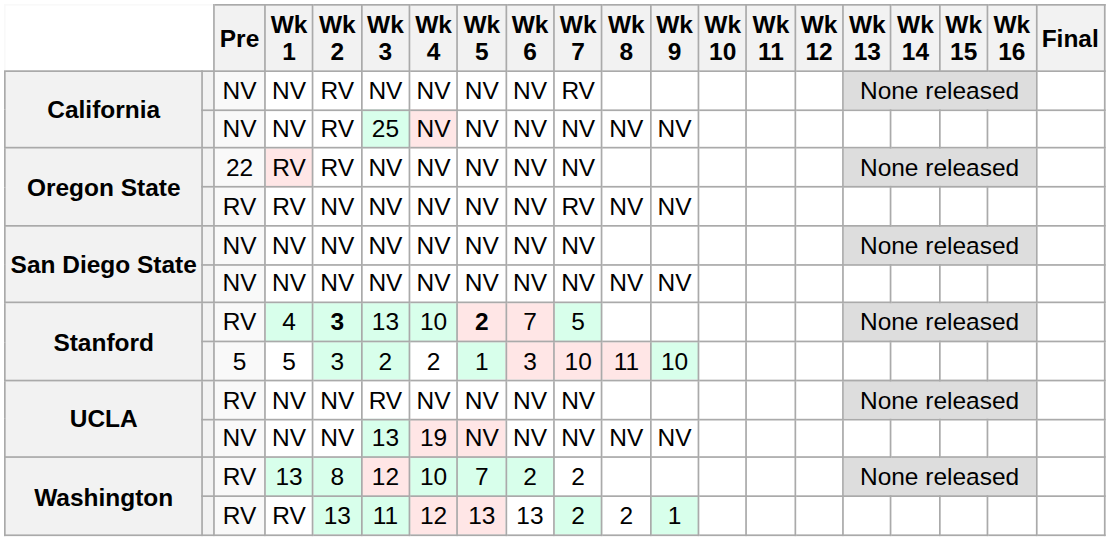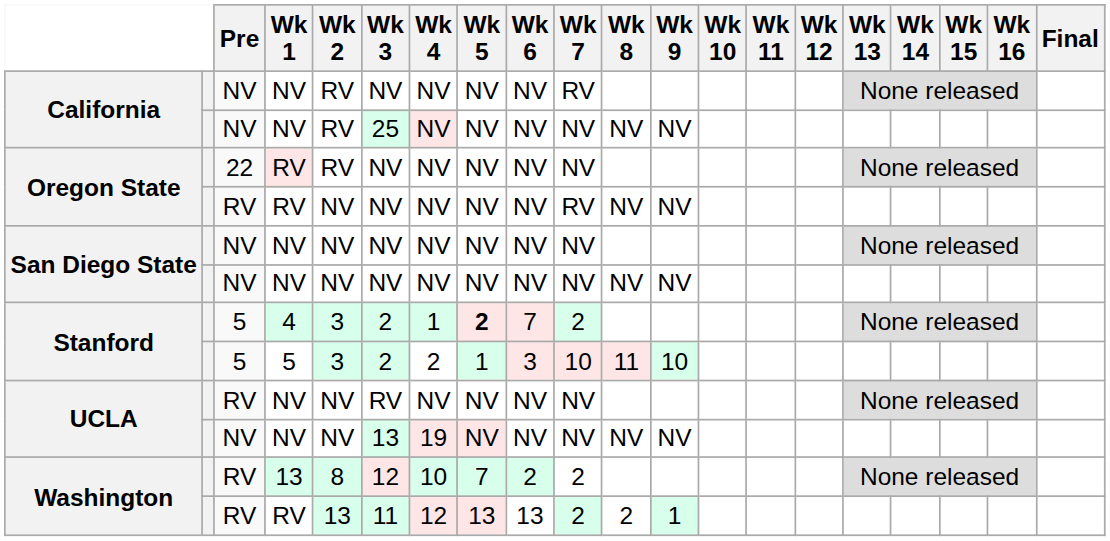Stanford / 4 | Pre: RV -> 5
Stanford / 4 | Wk 2: bold -> normal
Stanford / 4 | Wk 3: 13 -> 2
Stanford / 4 | Wk 4: 10 -> 1
Stanford / 4 | Wk 7: 5 -> 2
